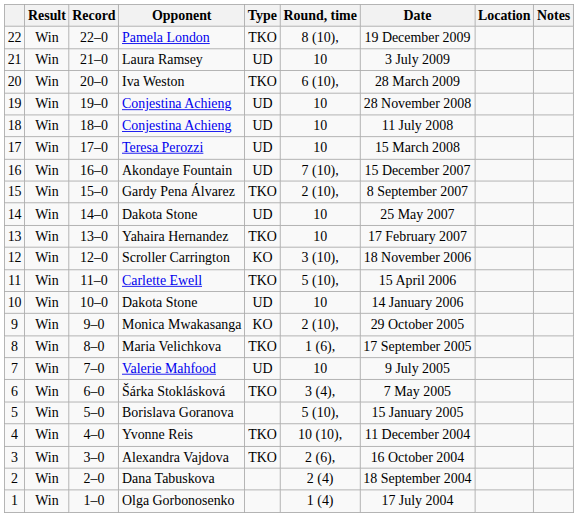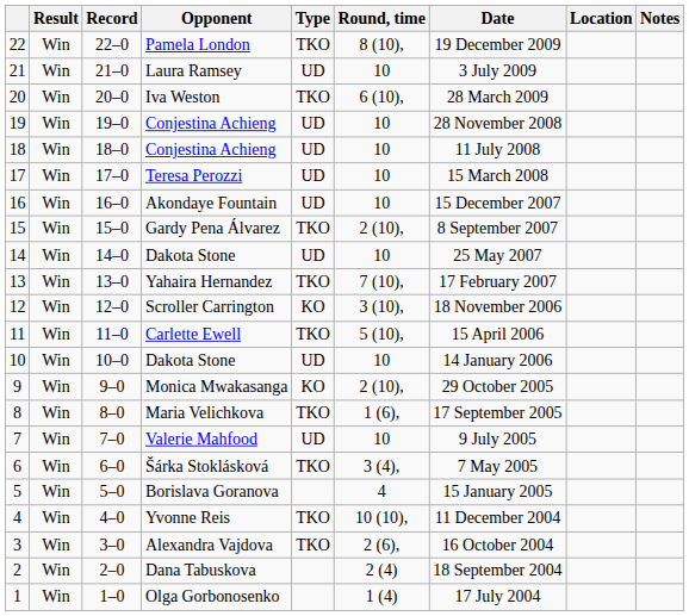Akondaye Fountain | Round, time: 7 (10), -> 10
Yahaira Hernandez | Round, time: 10 -> 7 (10),
Borislava Goranova | Round, time: 5 (10), -> 4
